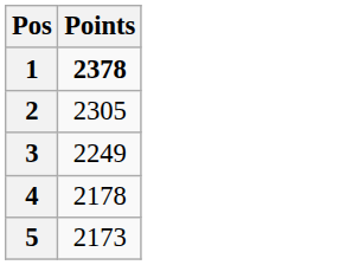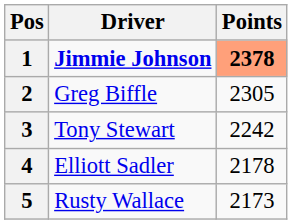+ column: Driver | Jimmie Johnson | Greg Biffle | Tony Stewart | Elliott Sadler | Rusty Wallace
1 | Points: no background -> lightsalmon background
3 | Points: 2249 -> 2242
